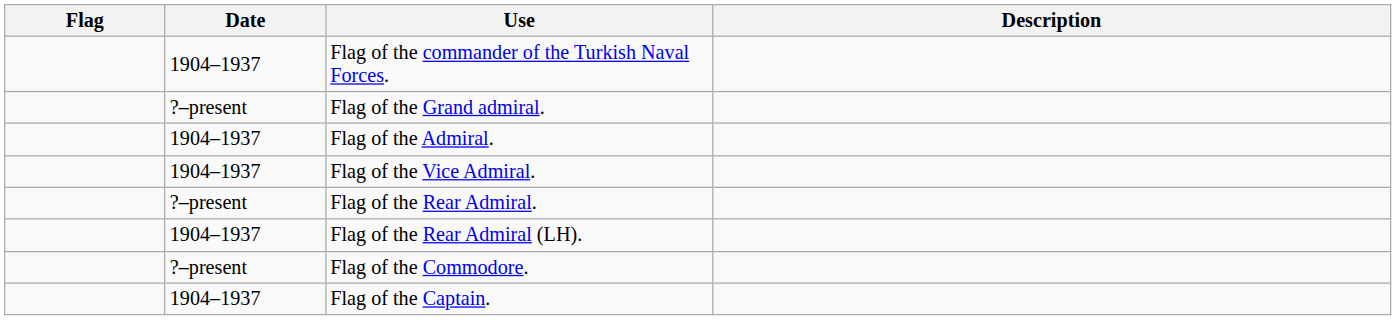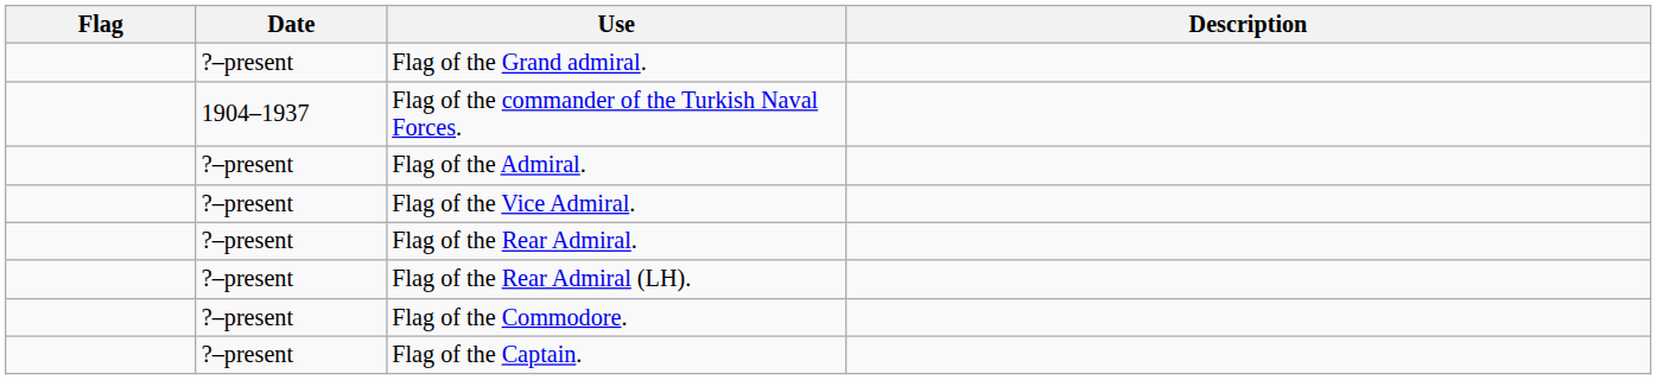rows swapped: Flag of the Grand admiral. <-> Flag of the commander of the Turkish Naval Forces.
Flag of the Admiral. | Date: 1904–1937 -> ?–present
Flag of the Vice Admiral. | Date: 1904–1937 -> ?–present
Flag of the Rear Admiral (LH). | Date: 1904–1937 -> ?–present
Flag of the Captain. | Date: 1904–1937 -> ?–present
